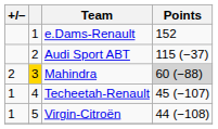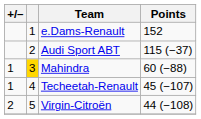Mahindra | +/–: 2 -> 1
Mahindra | Points: lightgrey background -> no background
Virgin-Citroën | +/–: 1 -> 2
